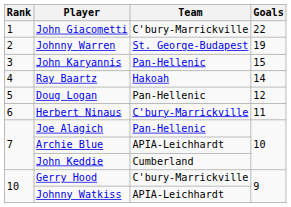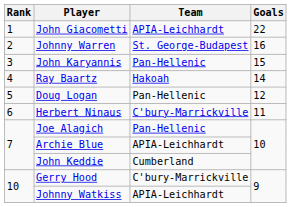John Giacometti | Team: C'bury-Marrickville -> APIA-Leichhardt
Johnny Warren | Goals: 19 -> 16
